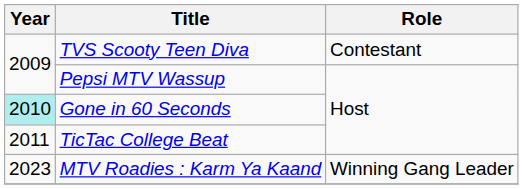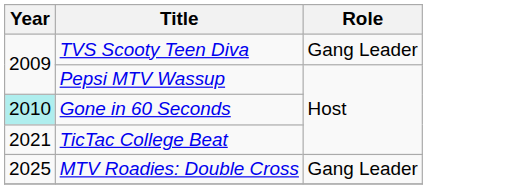TVS Scooty Teen Diva | Role: Contestant -> Gang Leader
TicTac College Beat | Year: 2011 -> 2021
- row: 2023 | MTV Roadies : Karm Ya Kaand | Winning Gang Leader
+ row: 2025 | MTV Roadies: Double Cross | Gang Leader
